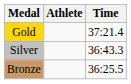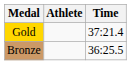- row: Silver | 36:43.3
